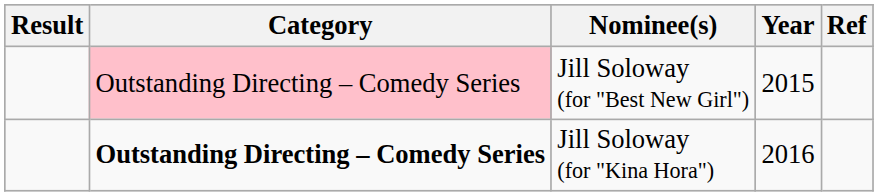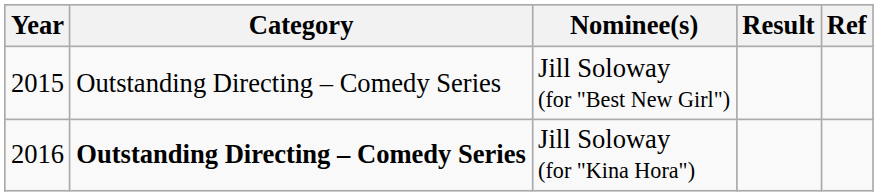columns swapped: Year <-> Result
Jill Soloway (for "Best New Girl") | Category: pink background -> no background
